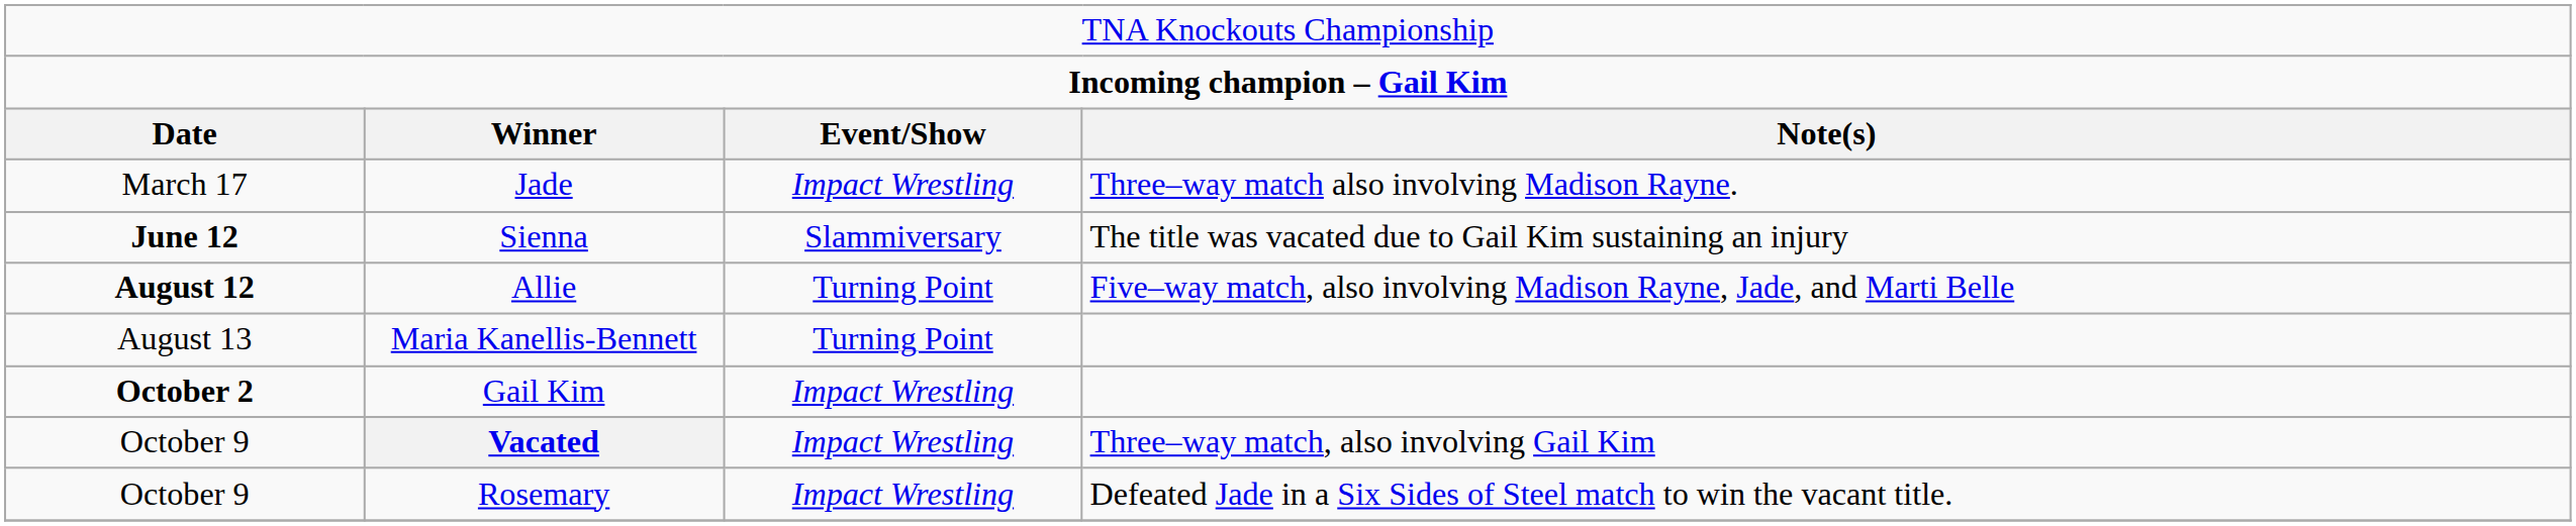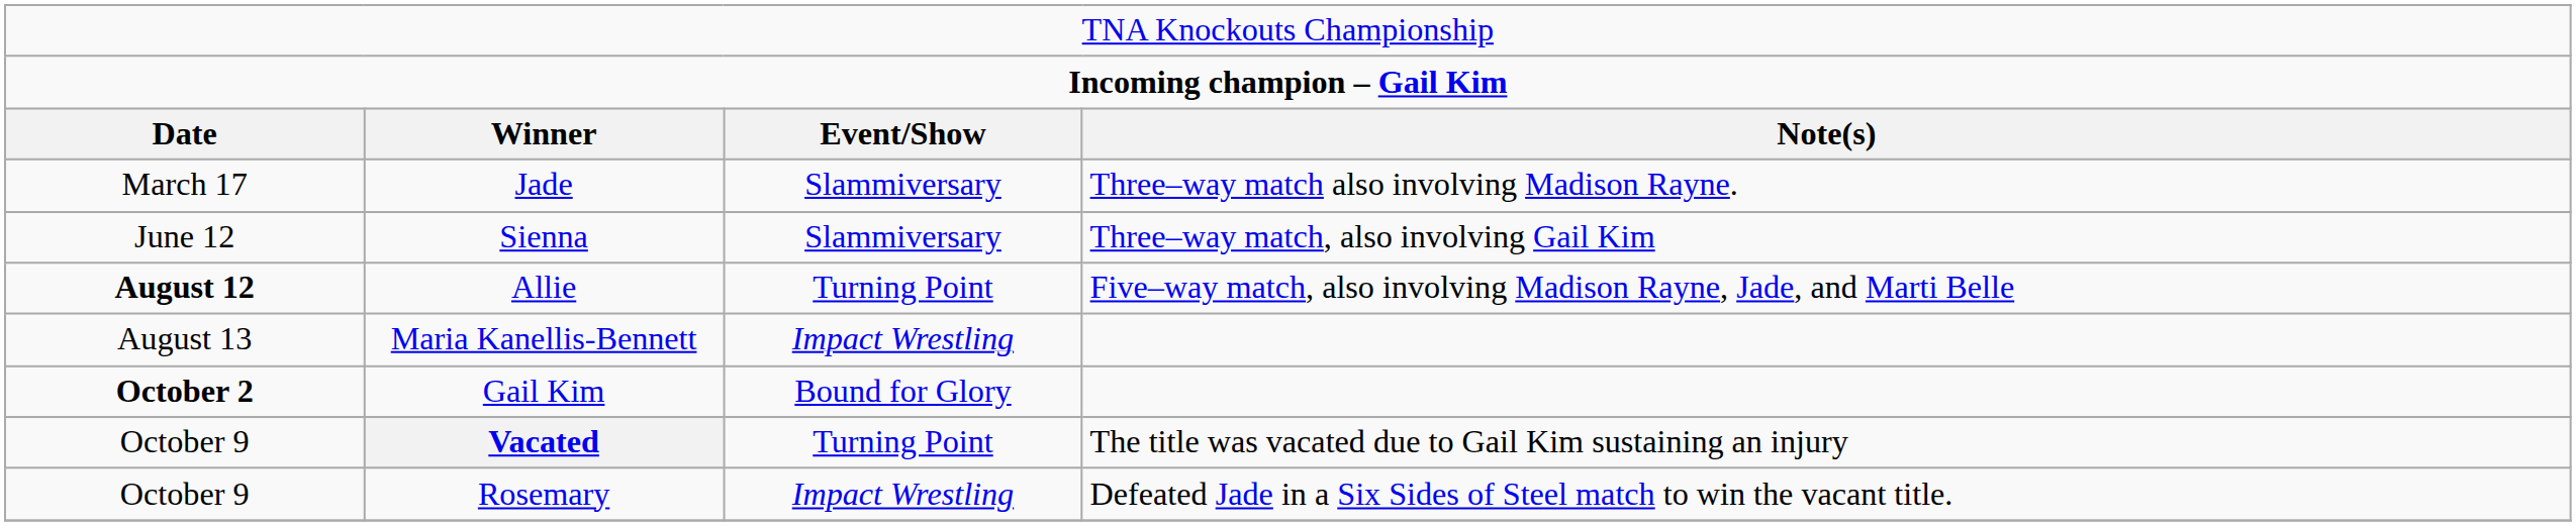Jade | column 3: Impact Wrestling -> Slammiversary
Sienna | column 1: bold -> normal
Sienna | column 4: The title was vacated due to Gail Kim sustaining an injury -> Three–way match, also involving Gail Kim
Maria Kanellis-Bennett | column 3: Turning Point -> Impact Wrestling
Gail Kim | column 3: Impact Wrestling -> Bound for Glory
Vacated | column 3: Impact Wrestling -> Turning Point
Vacated | column 4: Three–way match, also involving Gail Kim -> The title was vacated due to Gail Kim sustaining an injury
